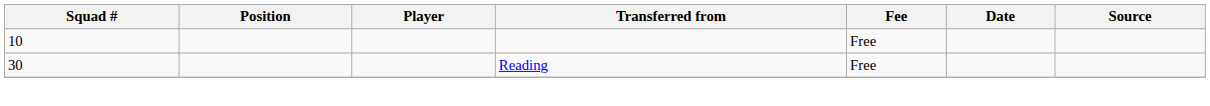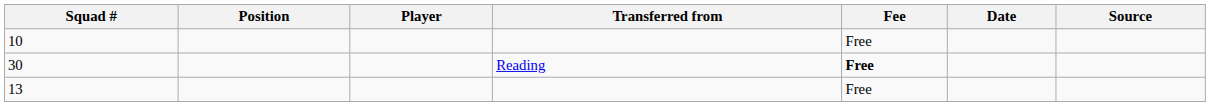30 | Fee: normal -> bold
+ row: 13 | Free
